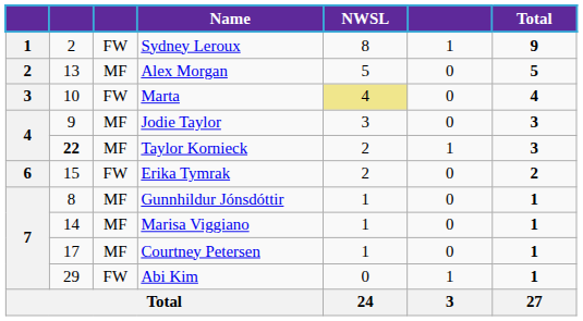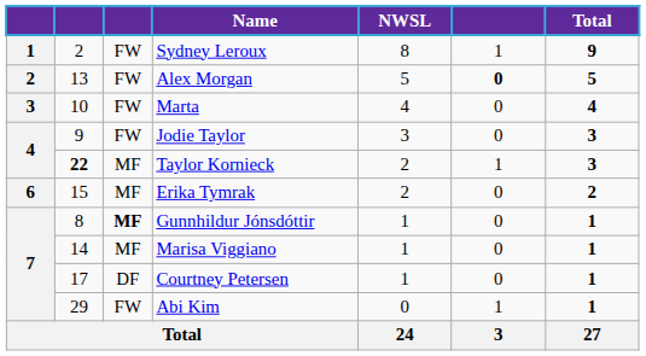Alex Morgan | column 3: MF -> FW
Alex Morgan | column 6: normal -> bold
Marta | NWSL: khaki background -> no background
Jodie Taylor | column 3: MF -> FW
Erika Tymrak | column 3: FW -> MF
Gunnhildur Jónsdóttir | column 3: normal -> bold
Courtney Petersen | column 3: MF -> DF
